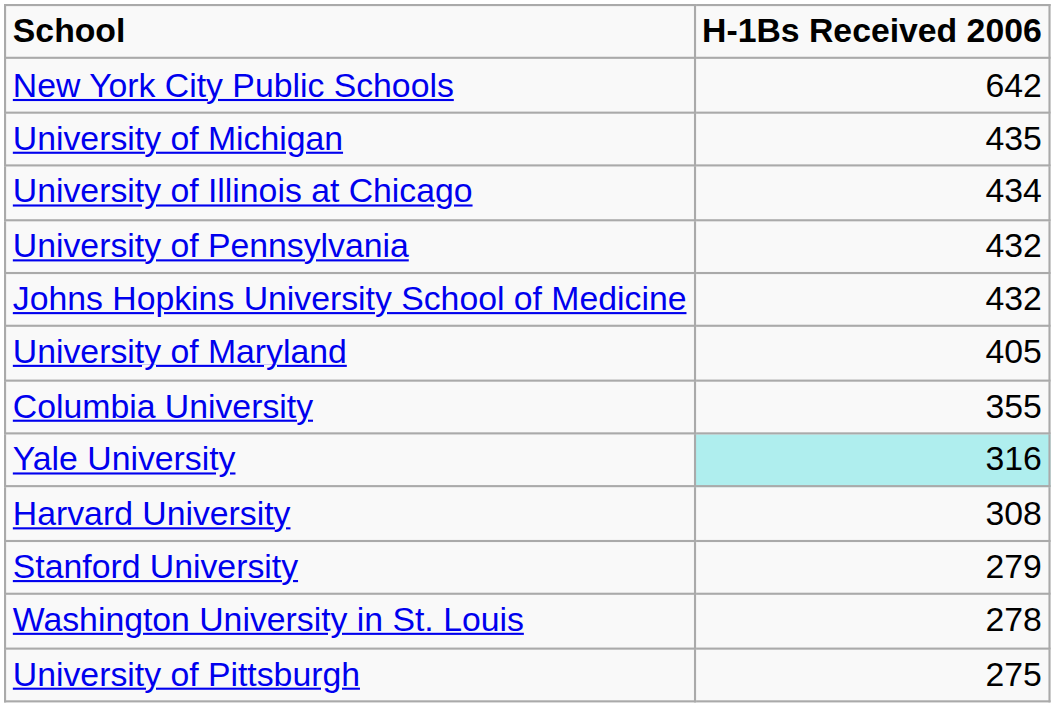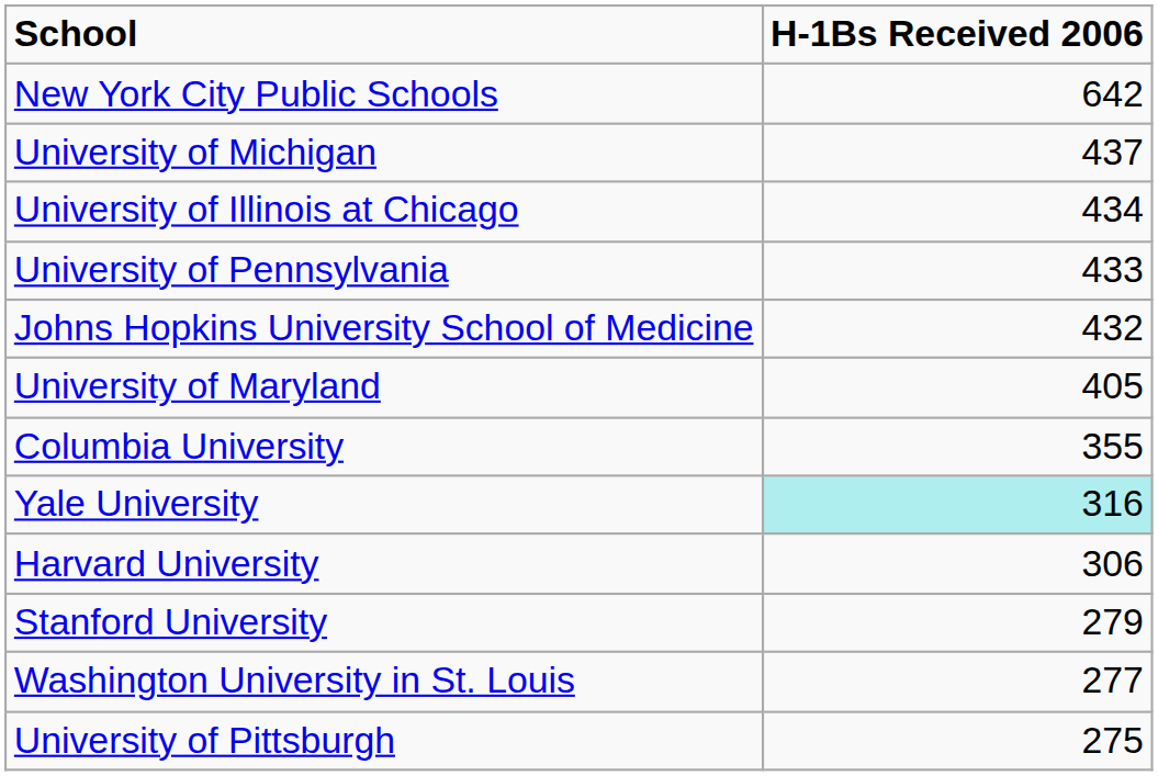University of Michigan | H-1Bs Received 2006: 435 -> 437
University of Pennsylvania | H-1Bs Received 2006: 432 -> 433
Harvard University | H-1Bs Received 2006: 308 -> 306
Washington University in St. Louis | H-1Bs Received 2006: 278 -> 277
